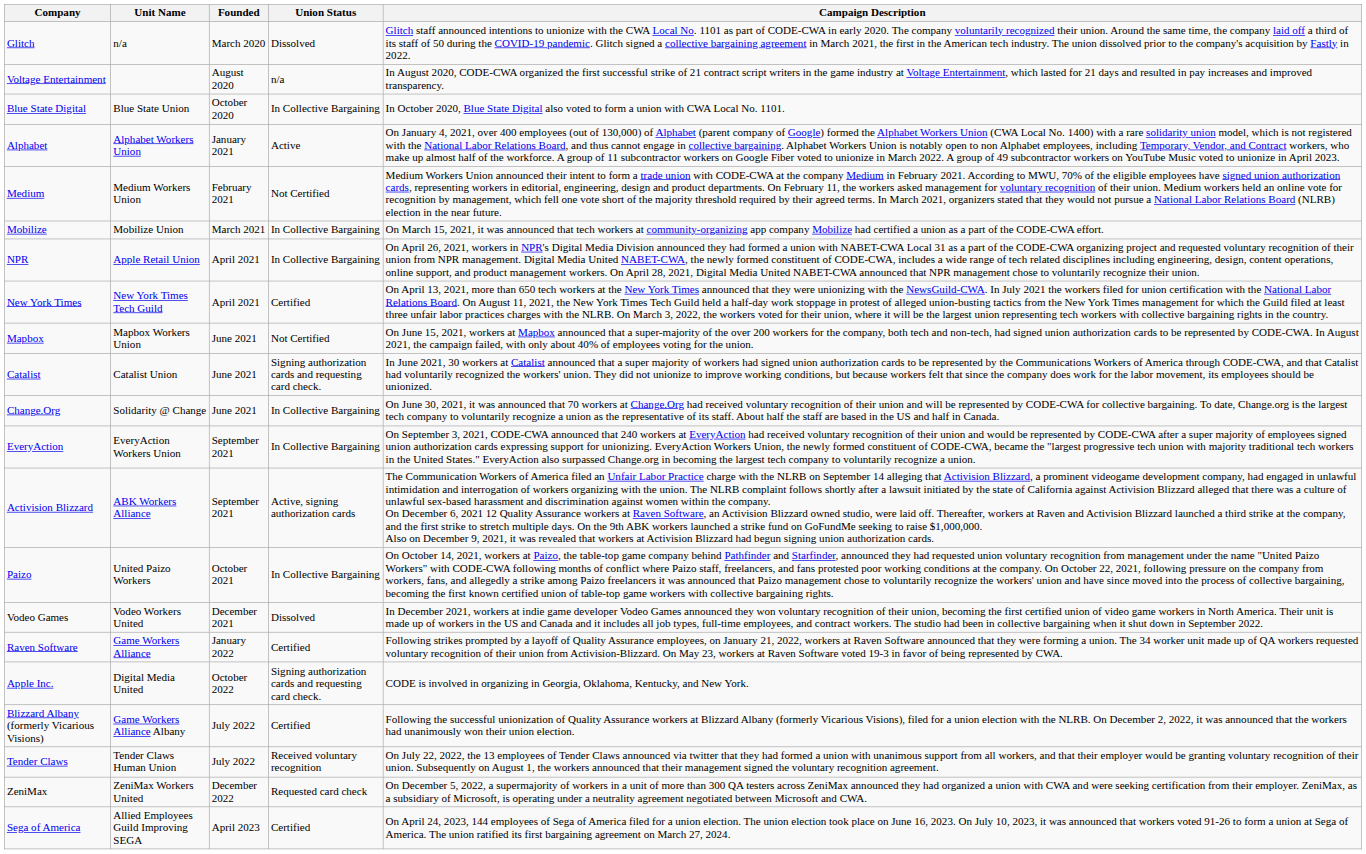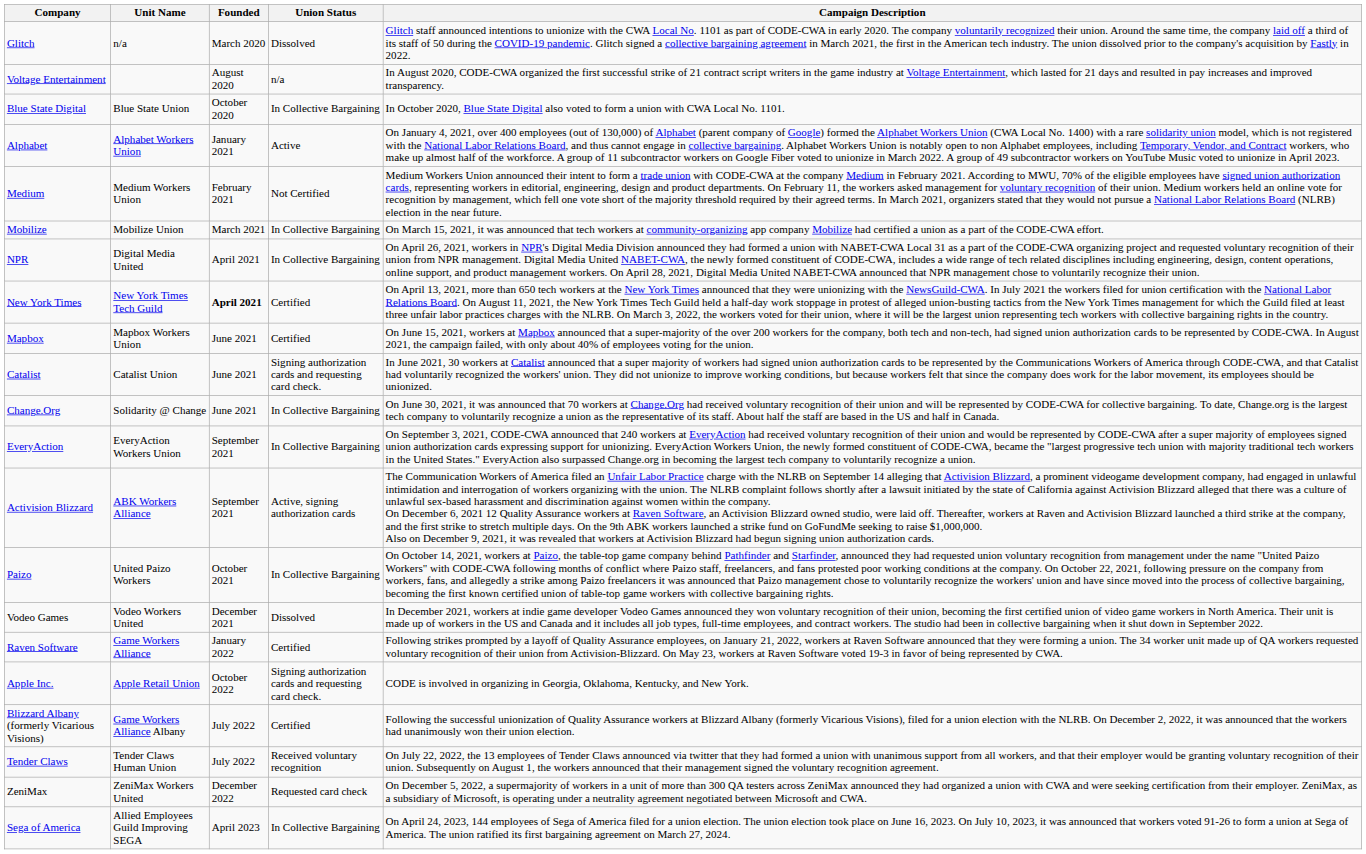NPR | Unit Name: Apple Retail Union -> Digital Media United
New York Times | Founded: normal -> bold
Mapbox | Union Status: Not Certified -> Certified
Apple Inc. | Unit Name: Digital Media United -> Apple Retail Union
Sega of America | Union Status: Certified -> In Collective Bargaining
